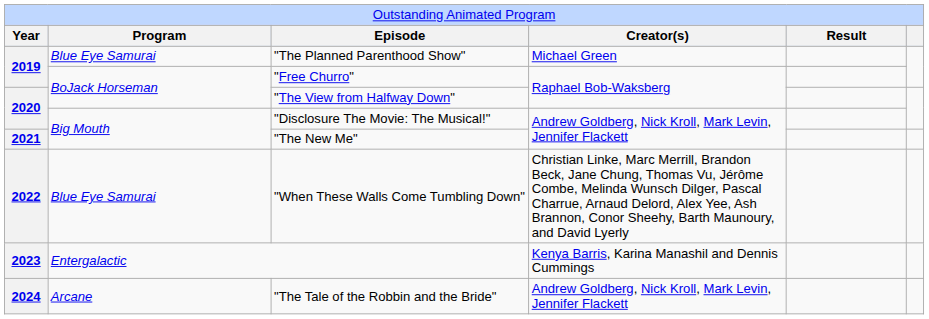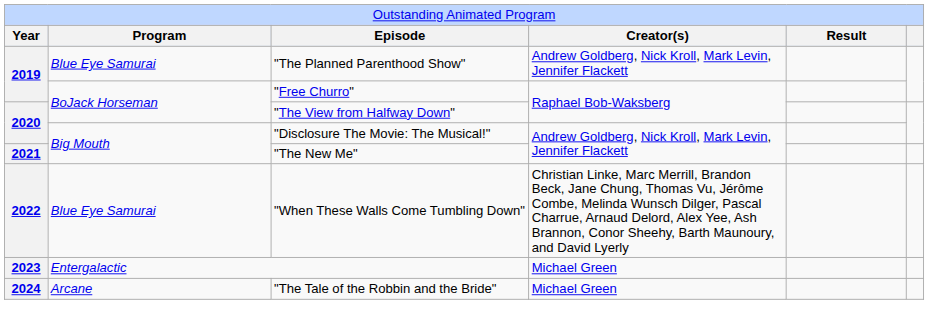"The Planned Parenthood Show" | column 4: Michael Green -> Andrew Goldberg, Nick Kroll, Mark Levin, Jennifer Flackett
Entergalactic | column 4: Kenya Barris, Karina Manashil and Dennis Cummings -> Michael Green
"The Tale of the Robbin and the Bride" | column 4: Andrew Goldberg, Nick Kroll, Mark Levin, Jennifer Flackett -> Michael Green
